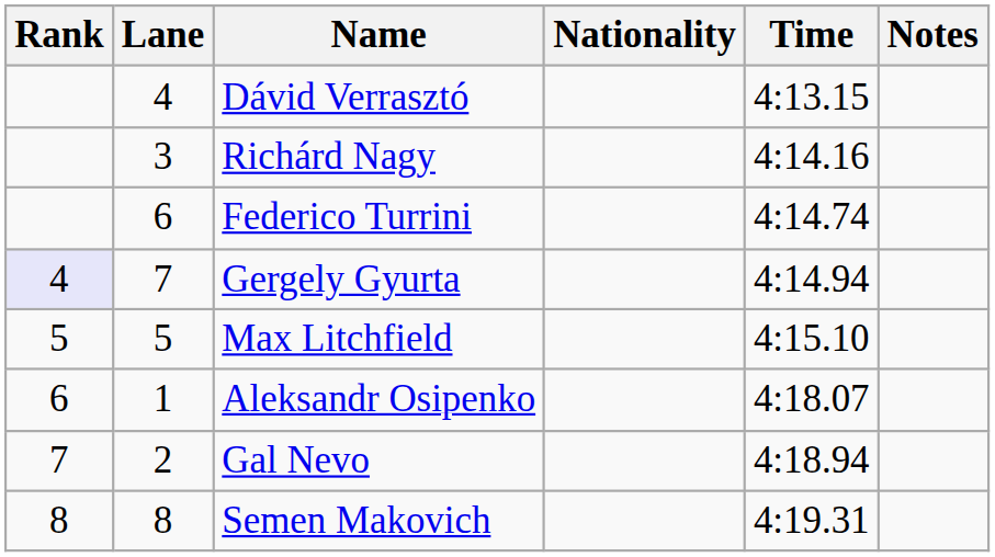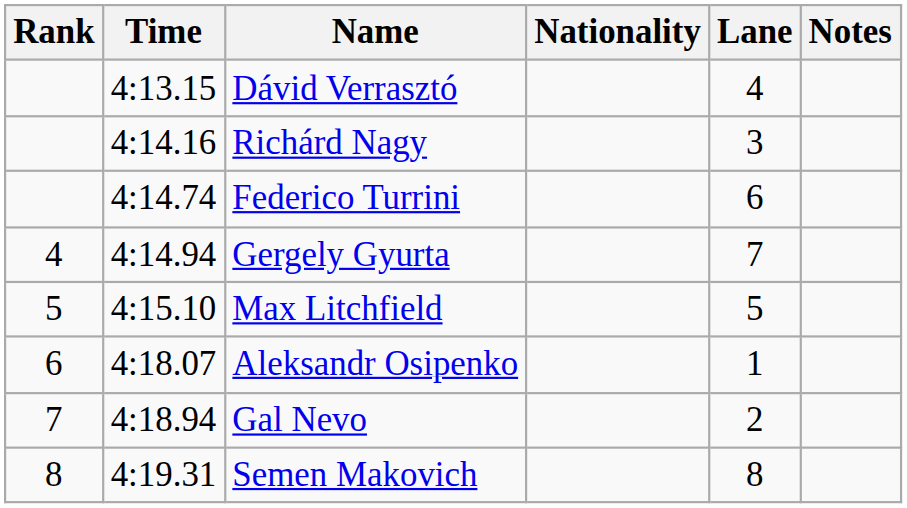columns swapped: Lane <-> Time
Gergely Gyurta | Rank: lavender background -> no background
